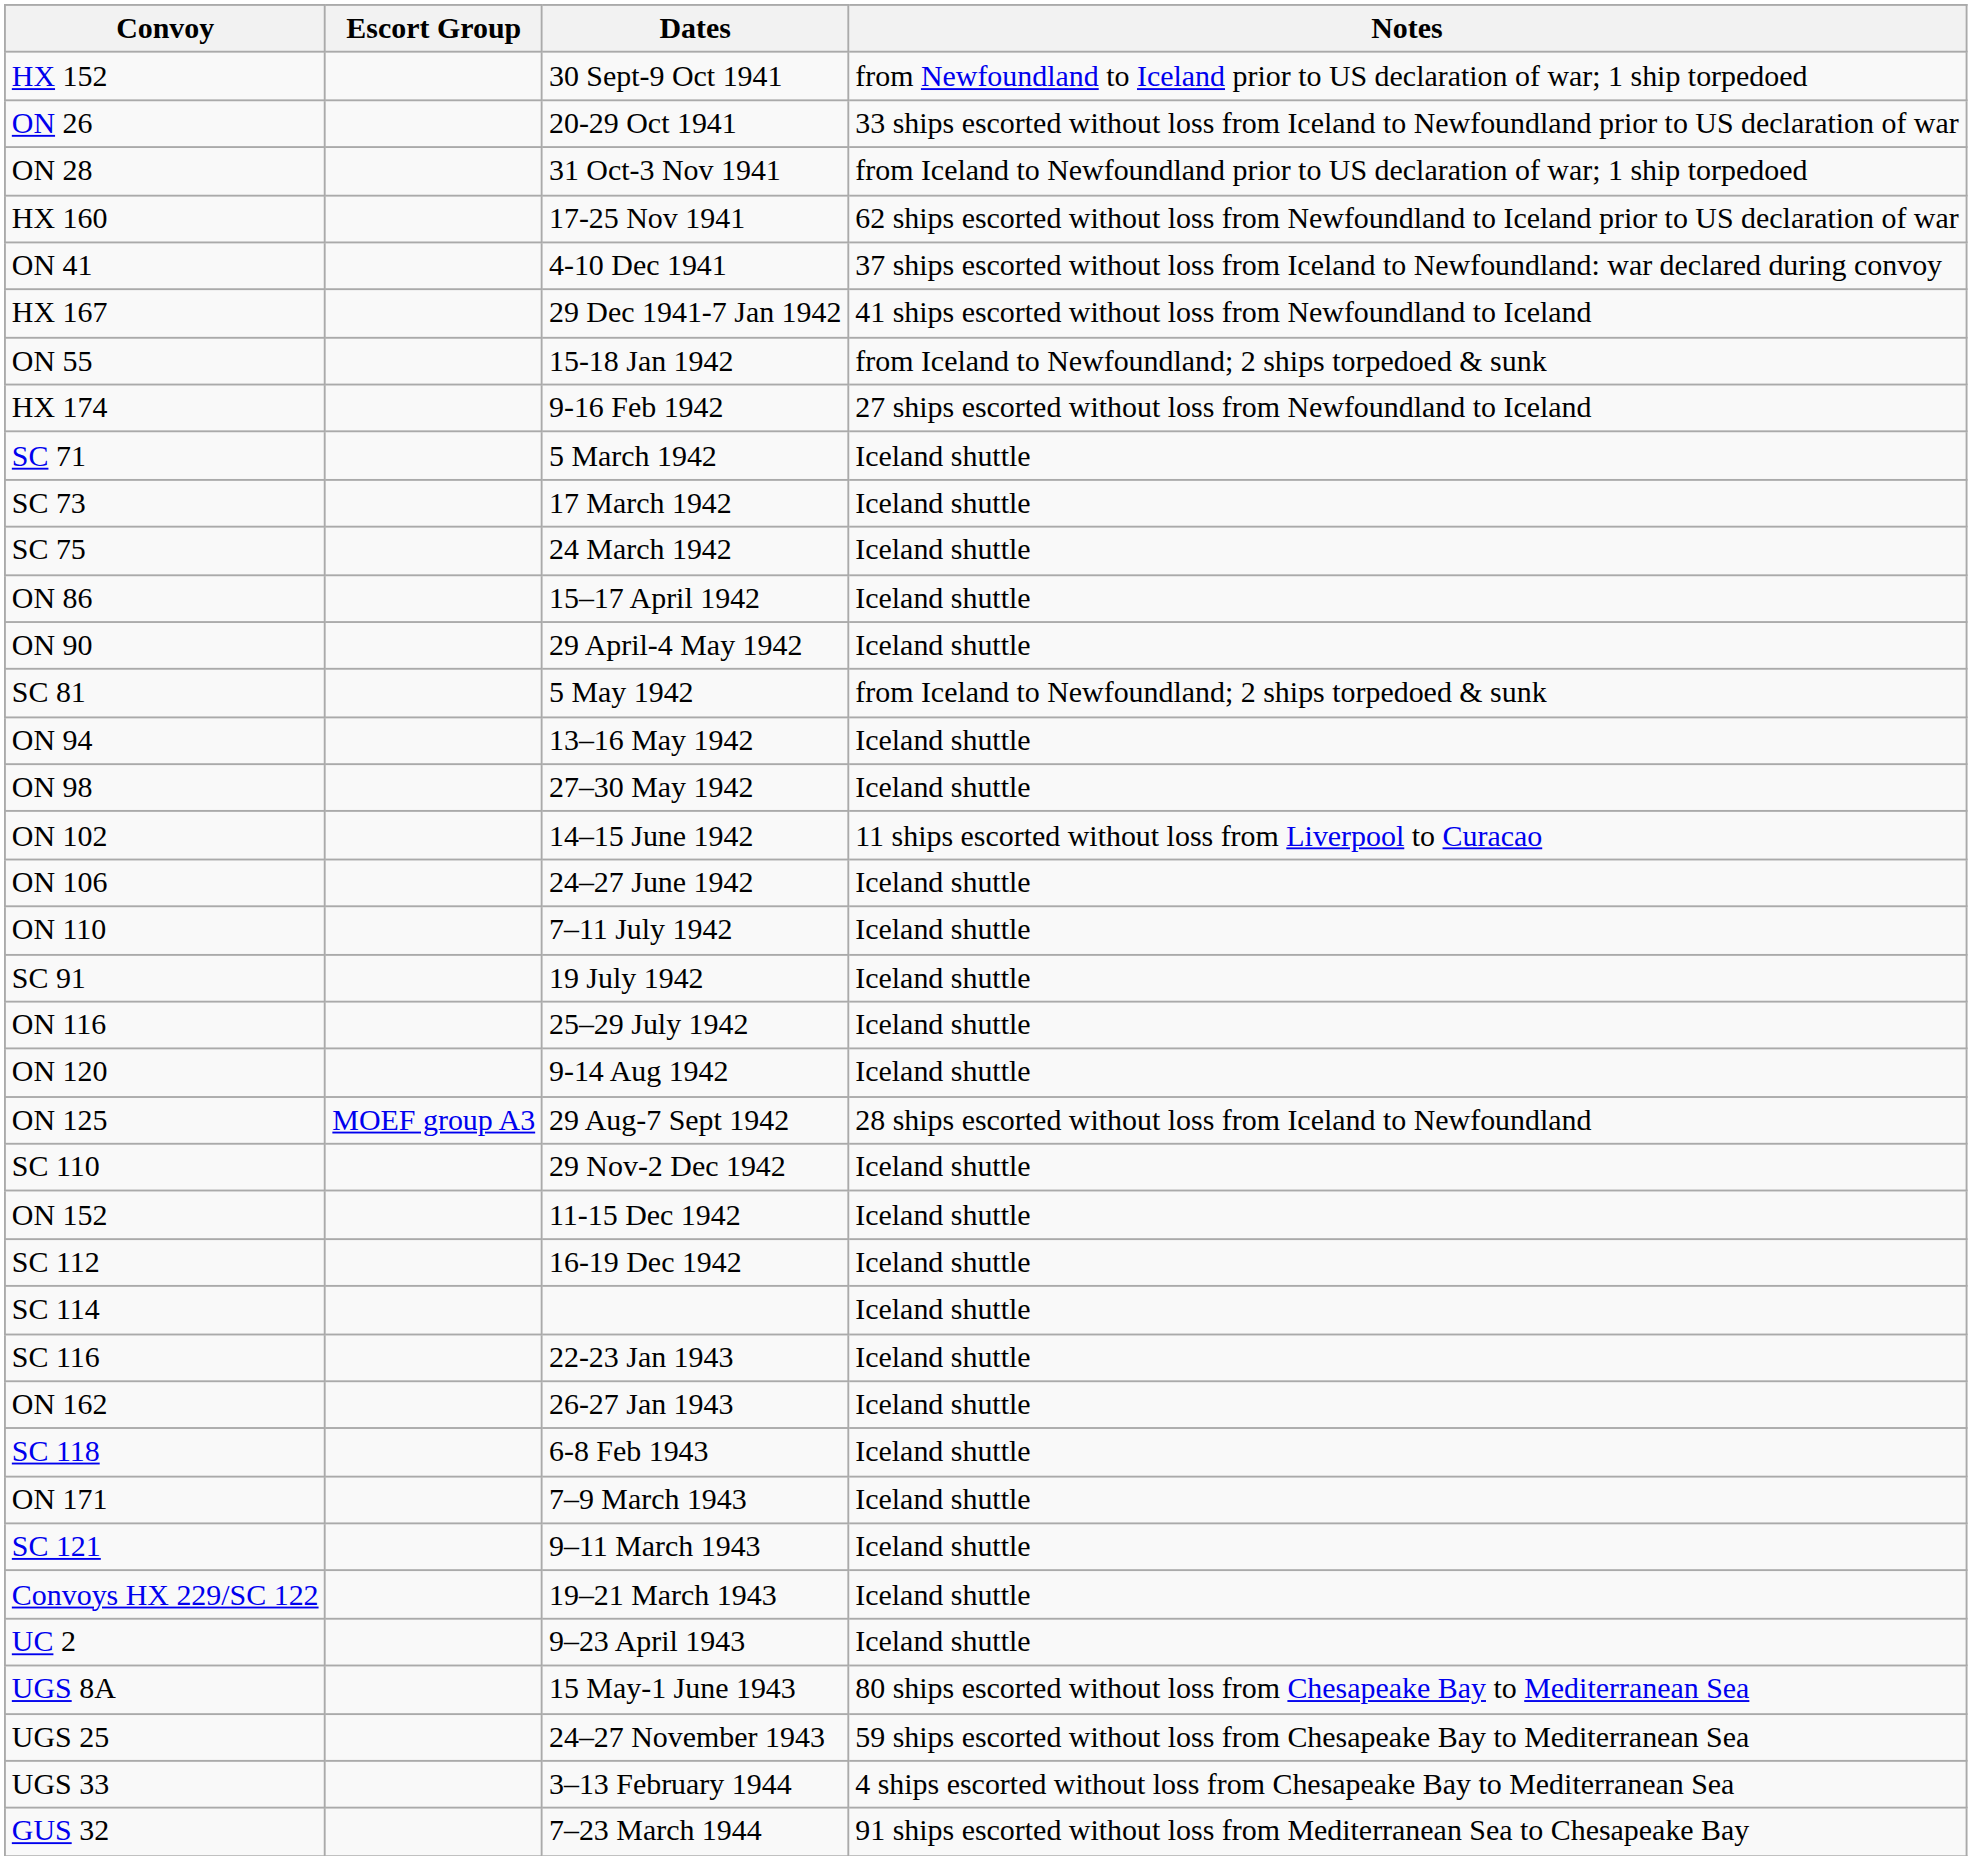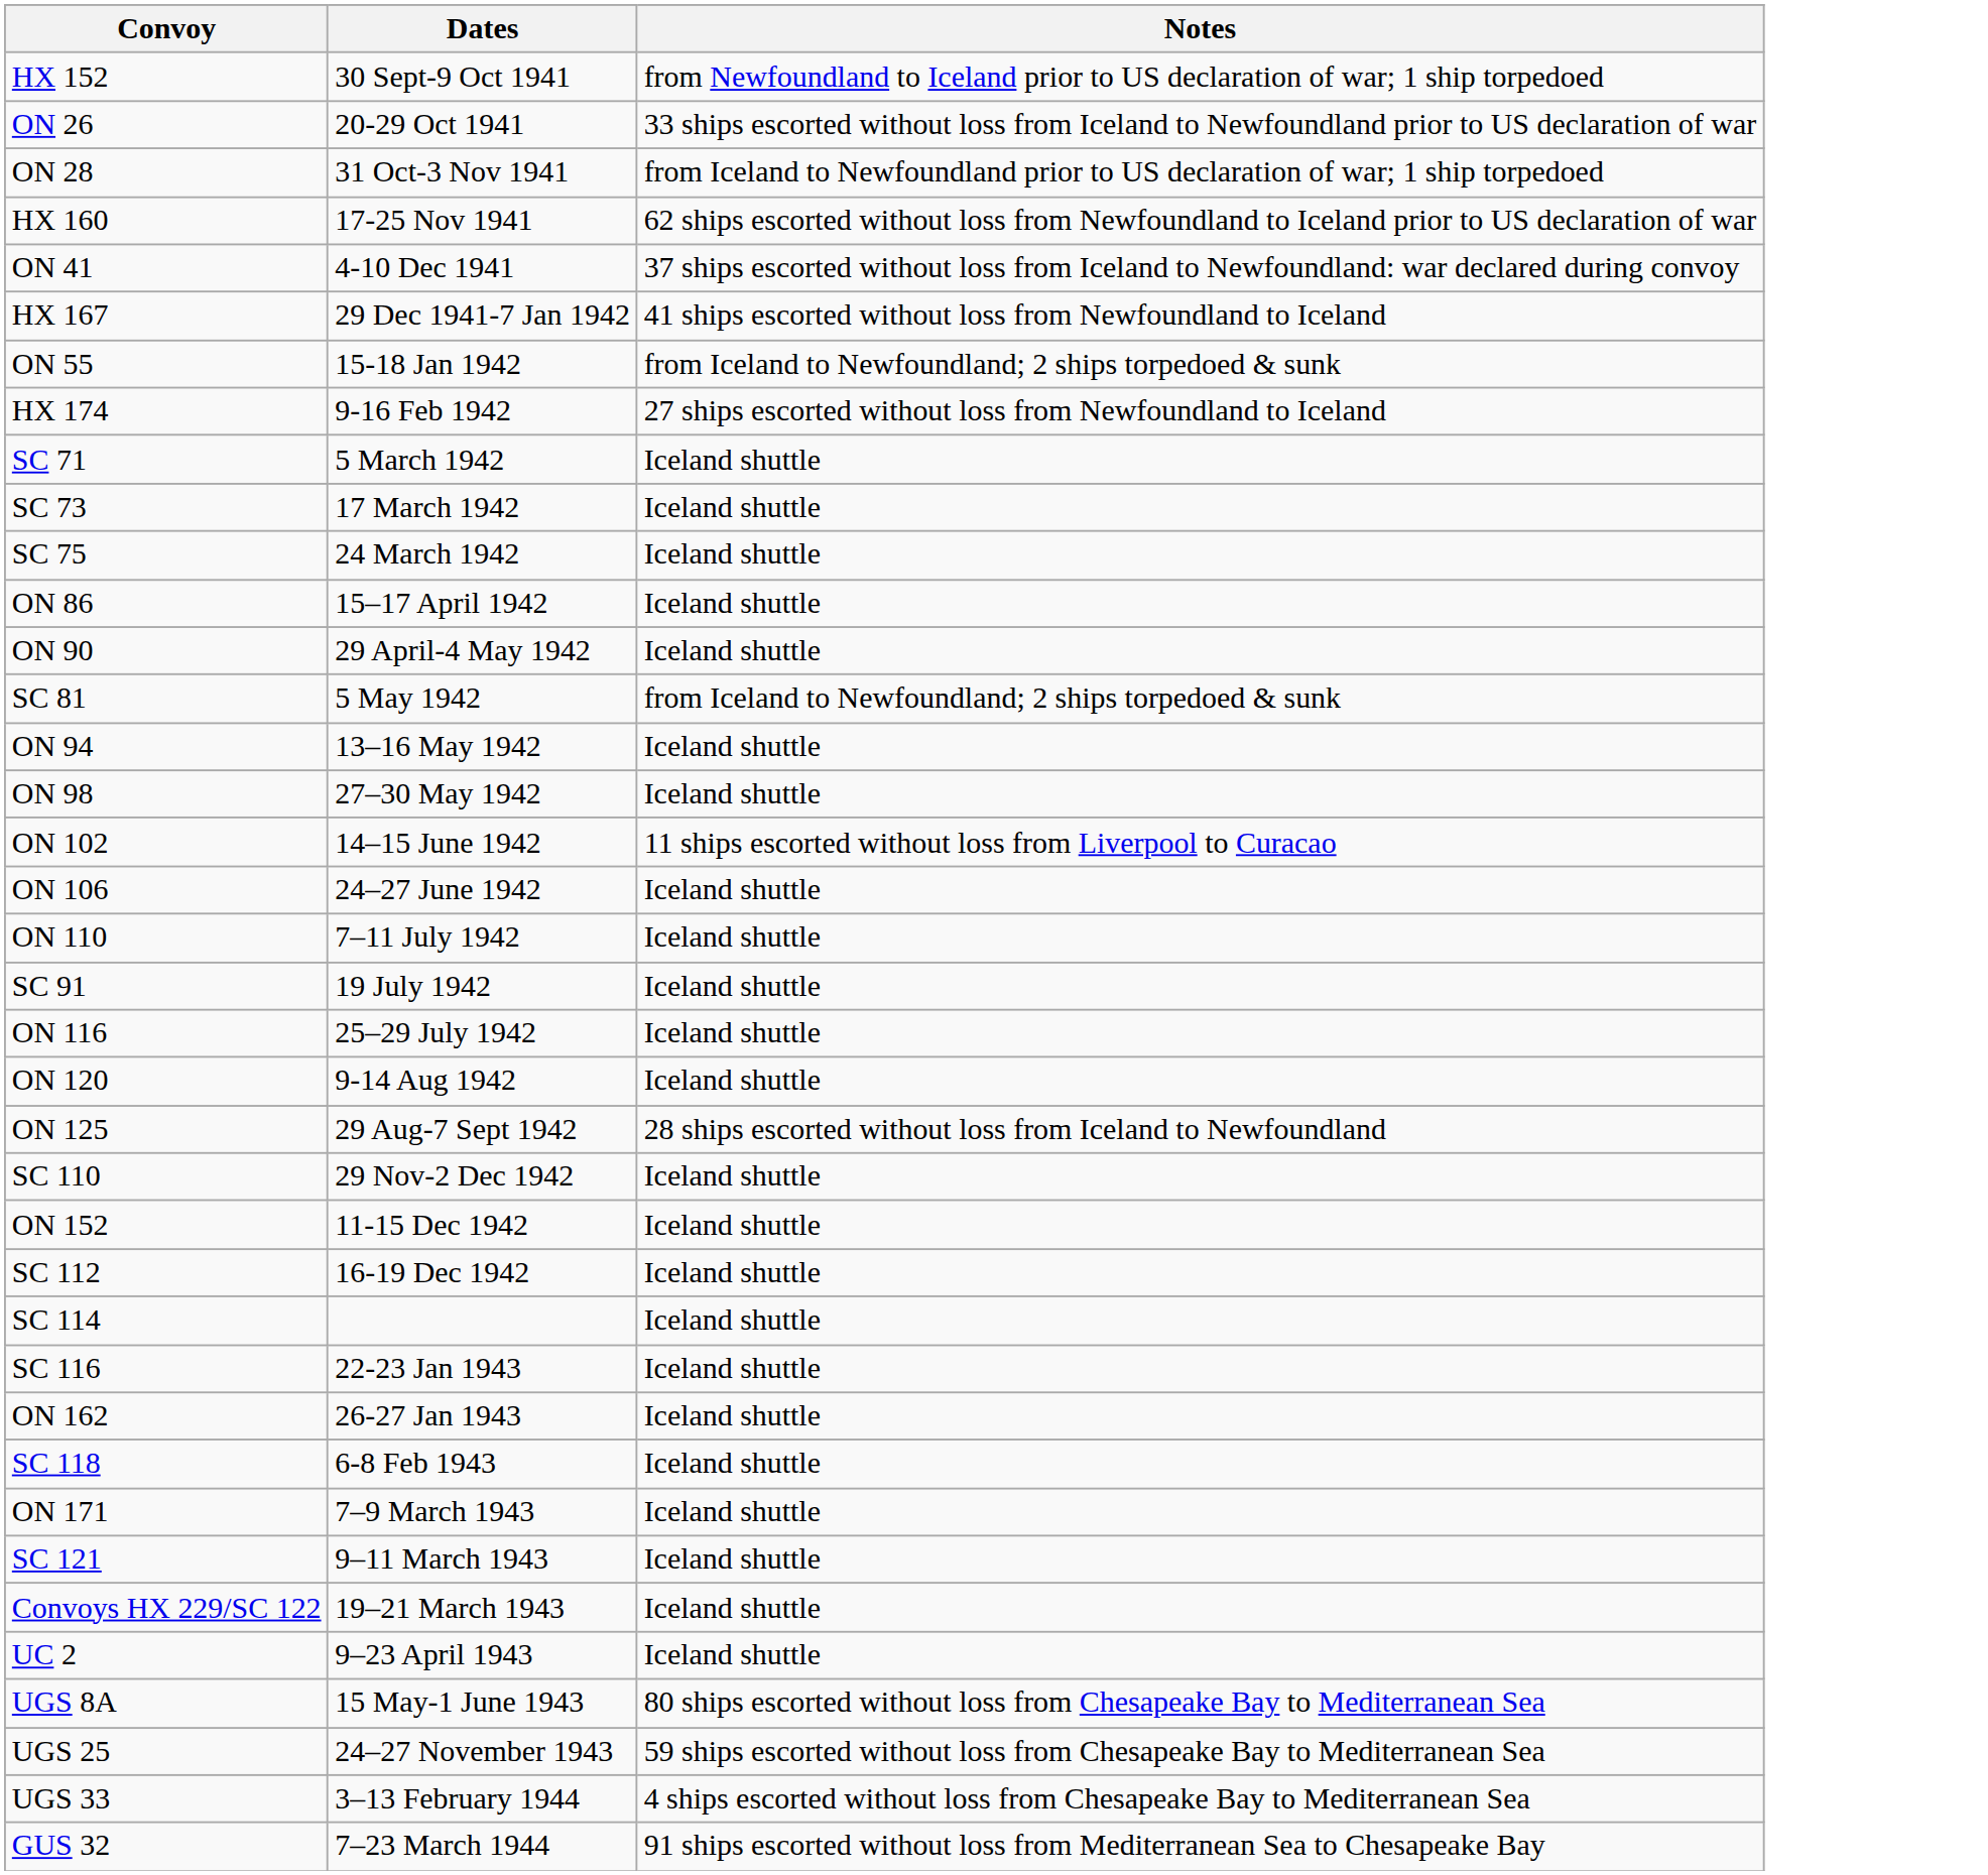- column: Escort Group | MOEF group A3
